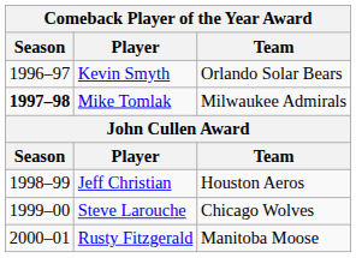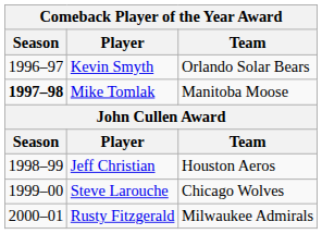Mike Tomlak | Team: Milwaukee Admirals -> Manitoba Moose
Rusty Fitzgerald | Team: Manitoba Moose -> Milwaukee Admirals
